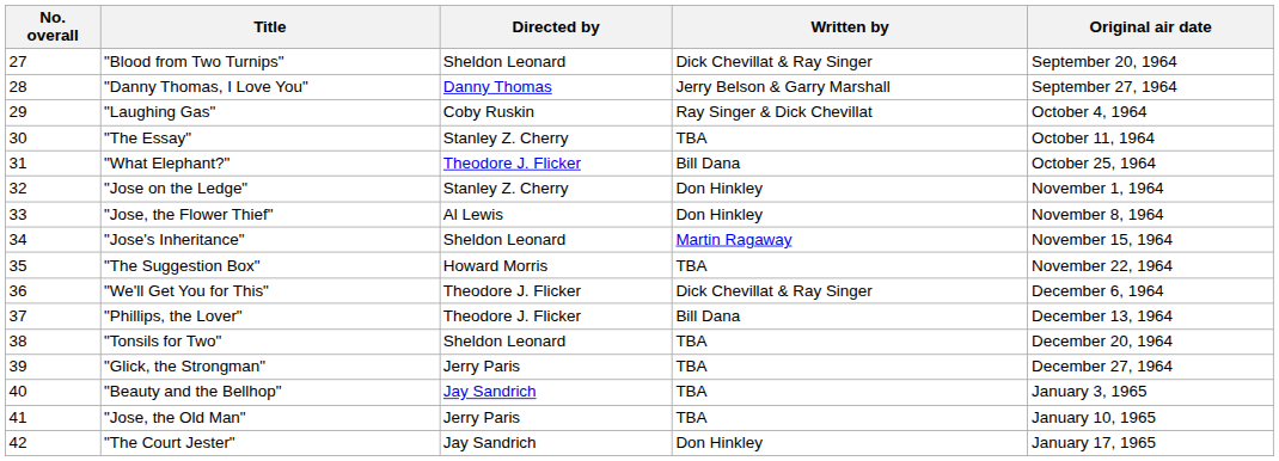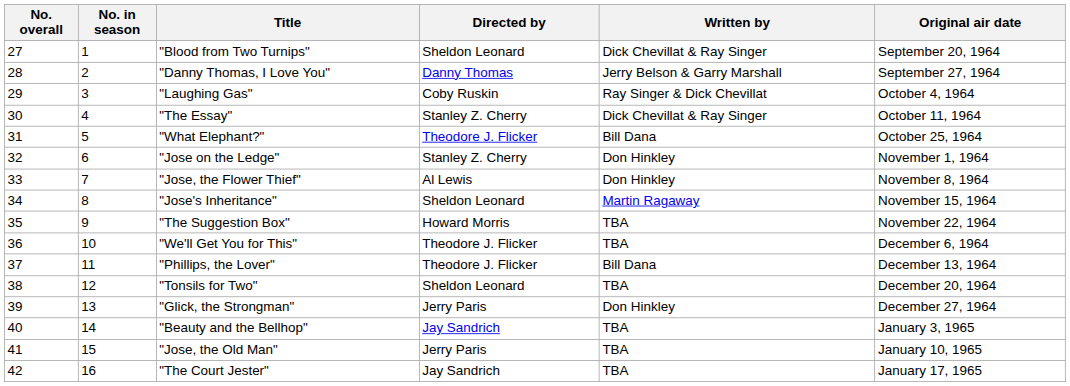+ column: No. in season | 1 | 2 | 3 | 4 | 5 | 6 | 7 | 8 | 9 | 10 | 11 | 12 | 13 | 14 | 15 | 16
"The Essay" | Written by: TBA -> Dick Chevillat & Ray Singer
"We'll Get You for This" | Written by: Dick Chevillat & Ray Singer -> TBA
"Glick, the Strongman" | Written by: TBA -> Don Hinkley
"The Court Jester" | Written by: Don Hinkley -> TBA
